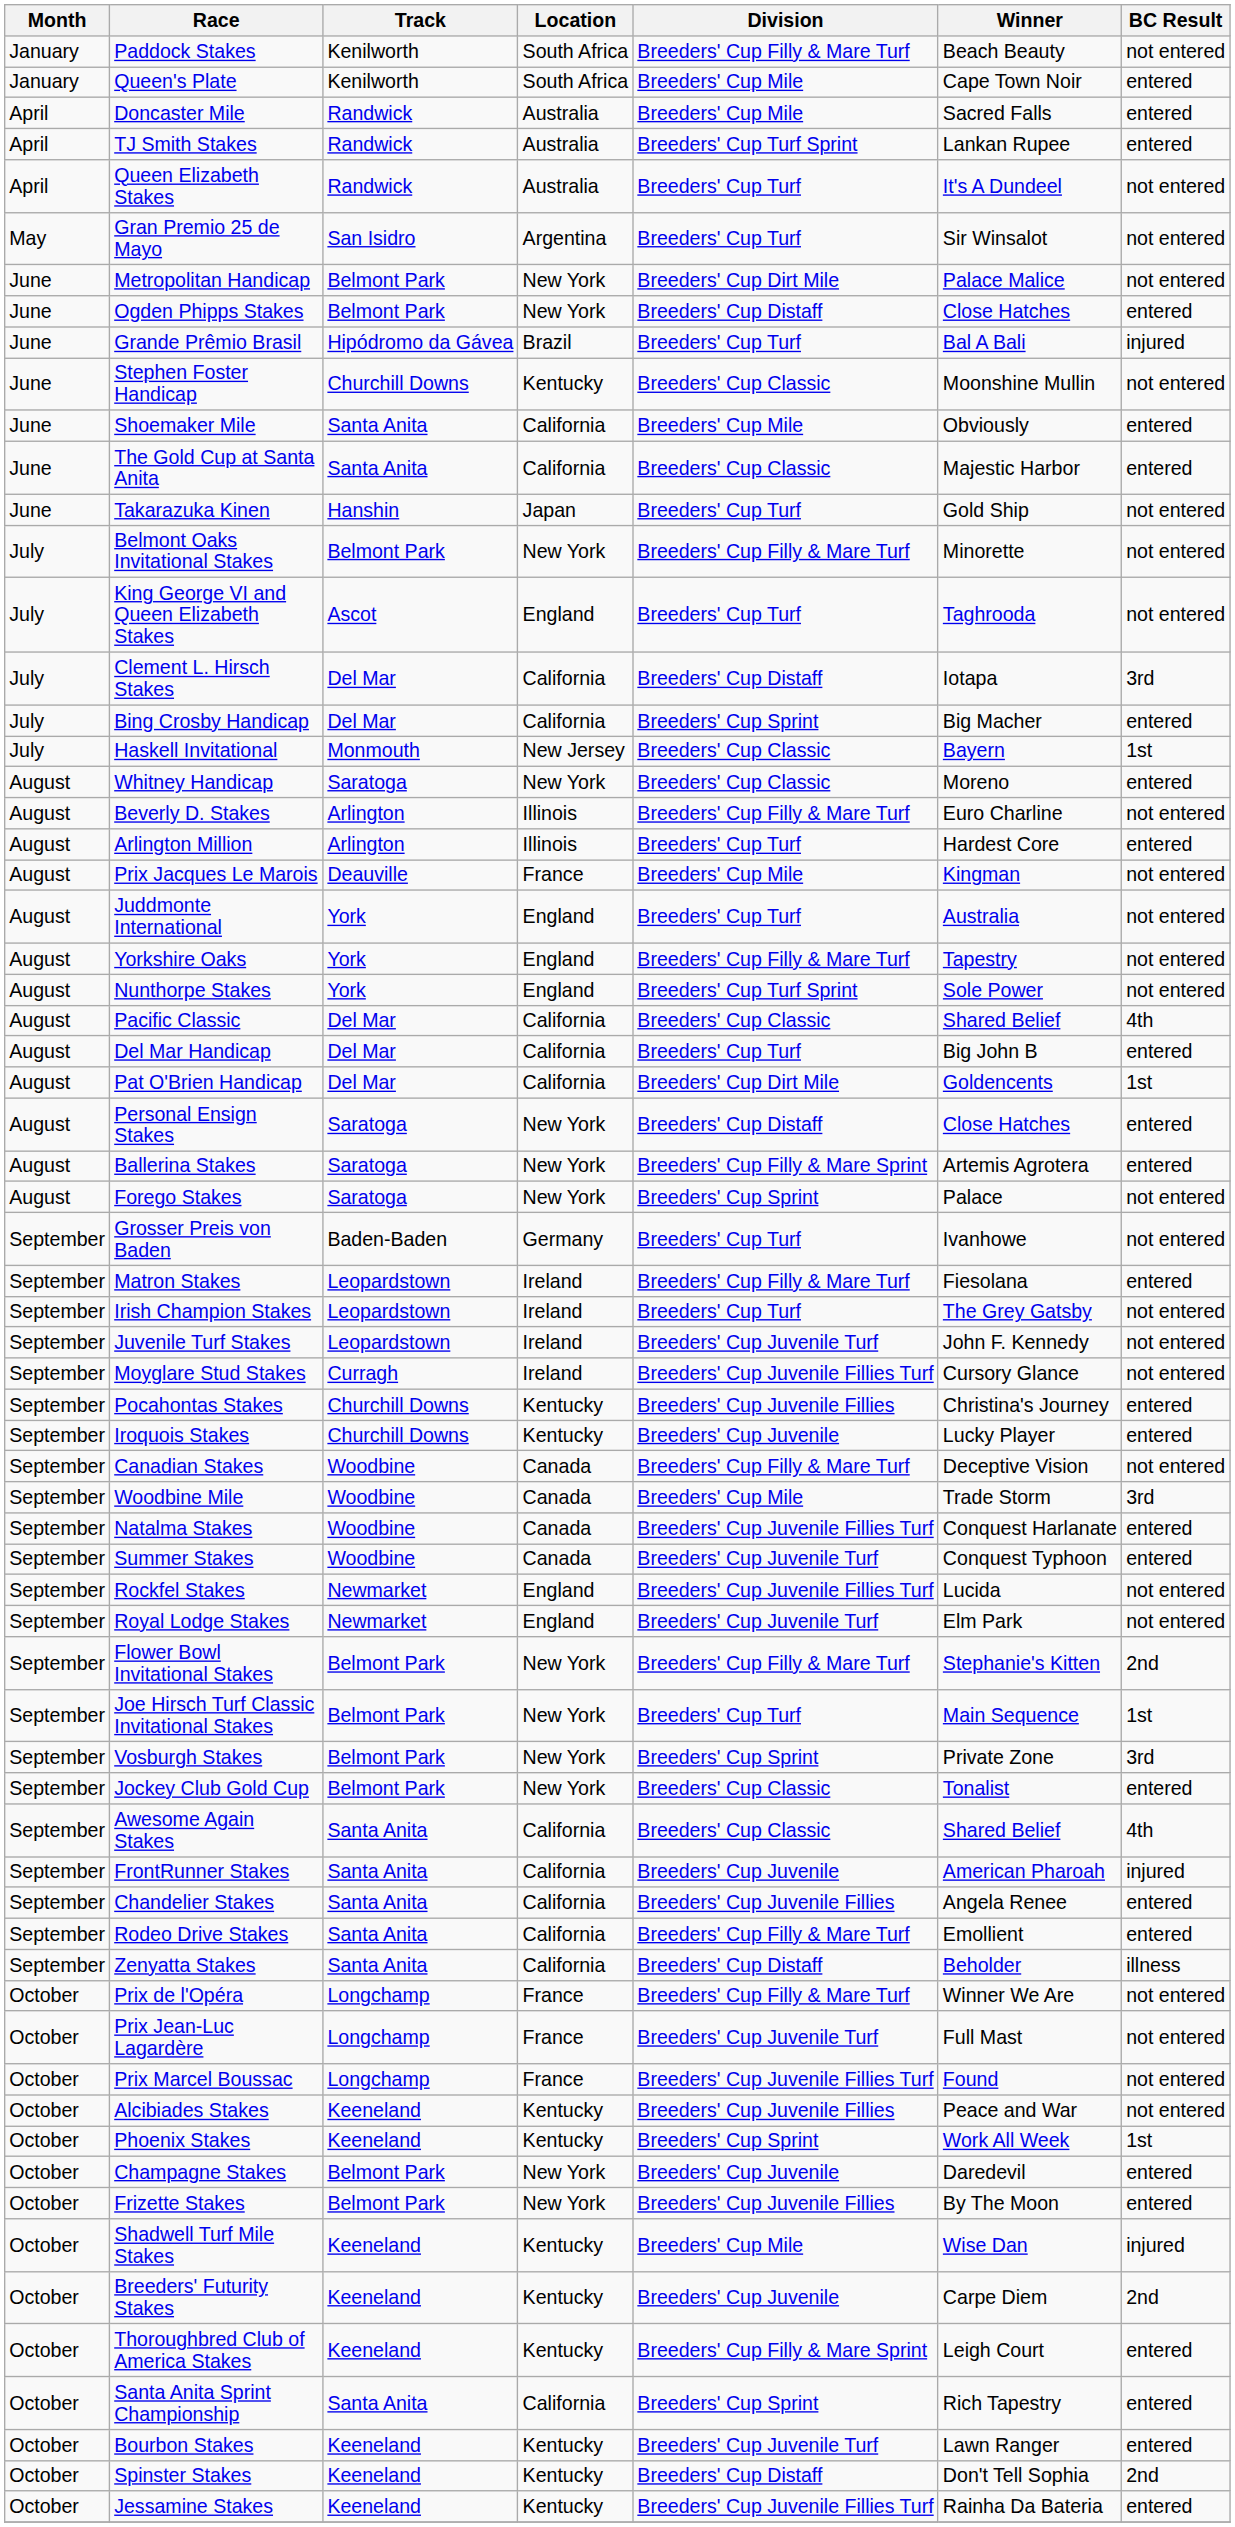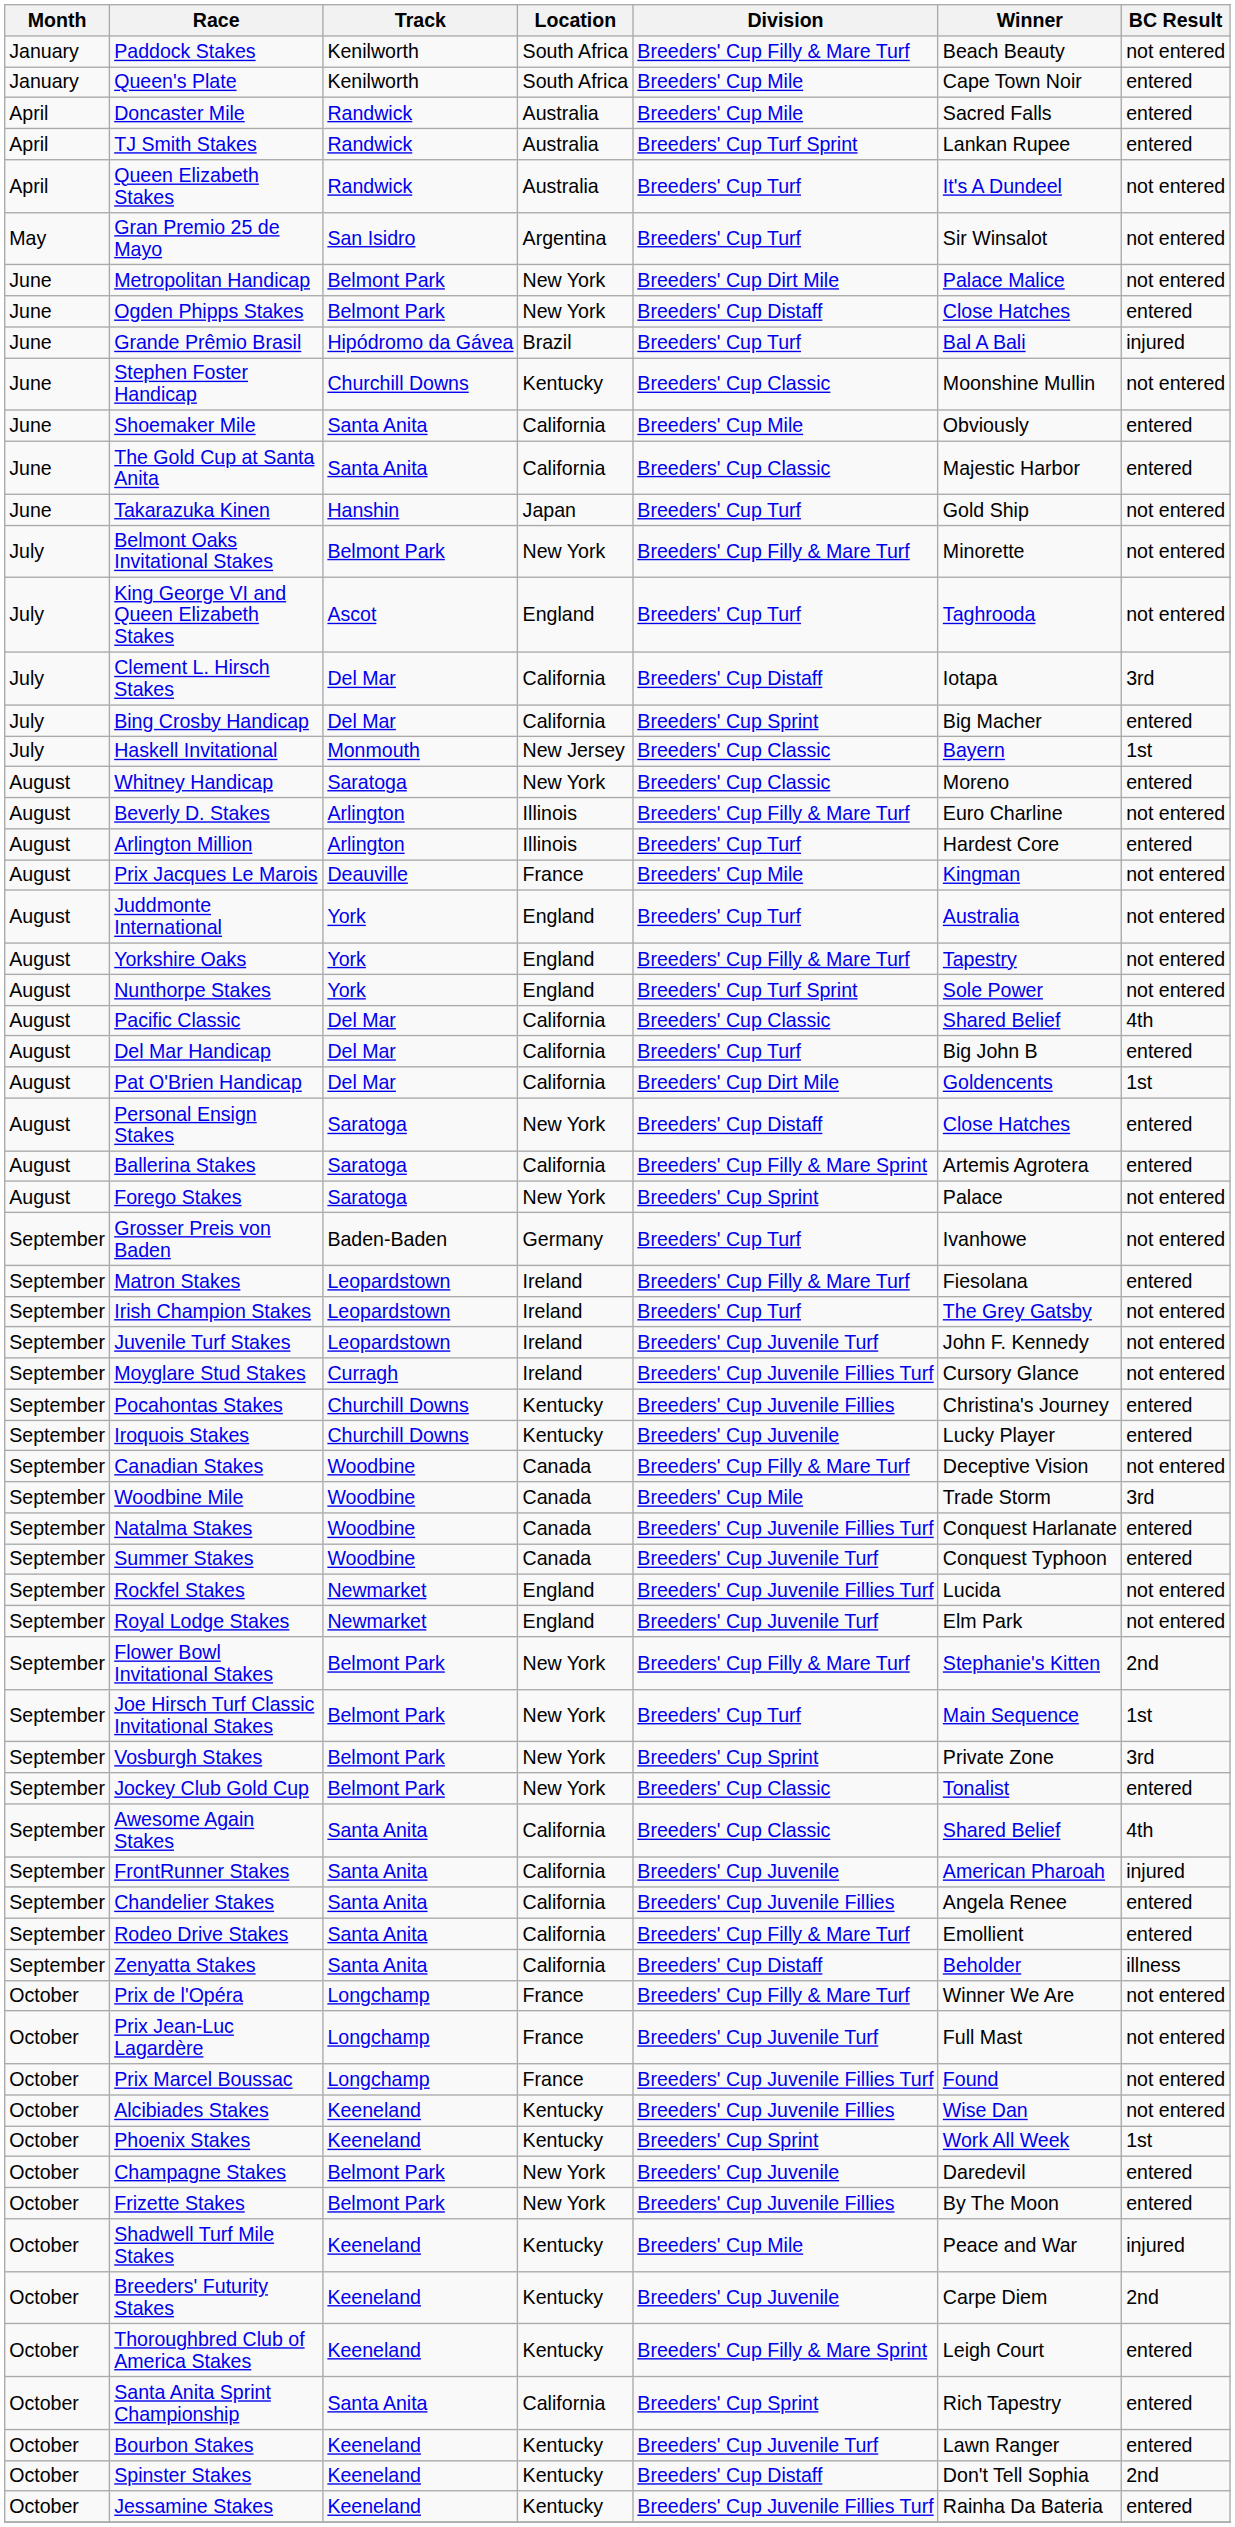Ballerina Stakes | Location: New York -> California
Alcibiades Stakes | Winner: Peace and War -> Wise Dan
Shadwell Turf Mile Stakes | Winner: Wise Dan -> Peace and War
